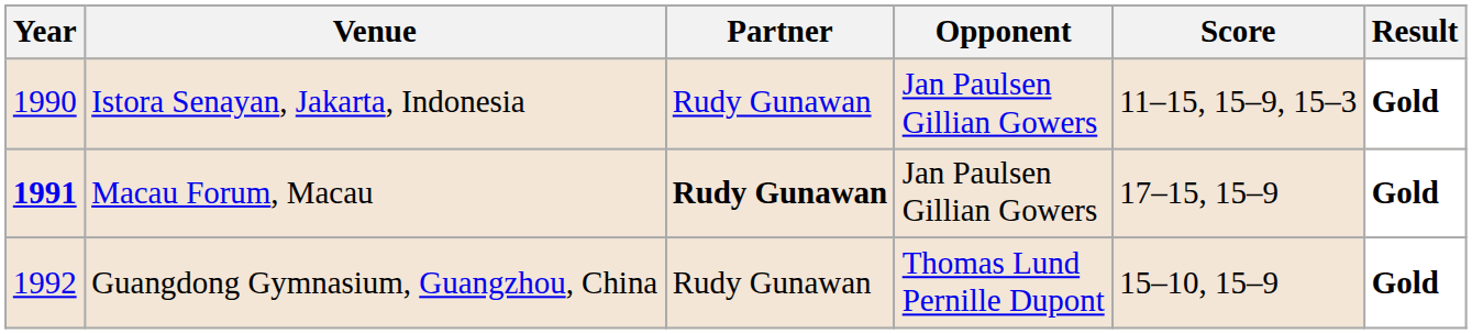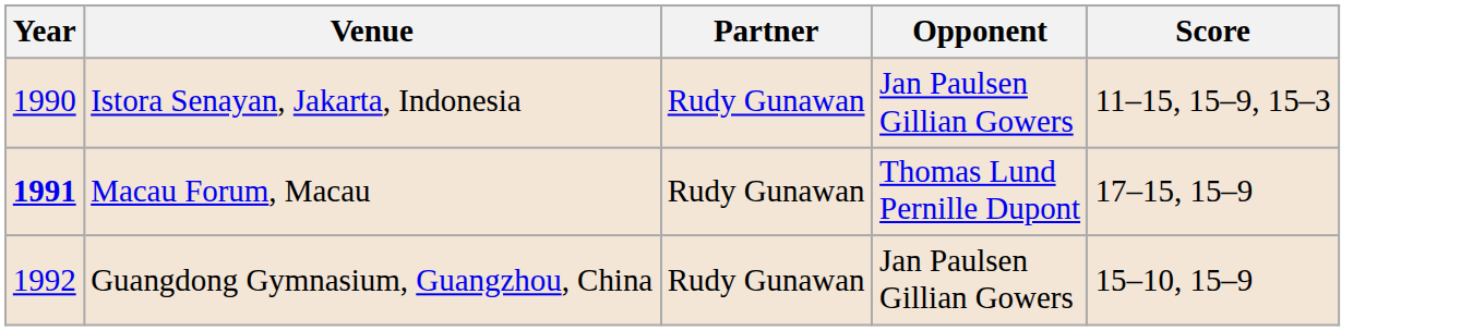- column: Result | Gold | Gold | Gold
Macau Forum, Macau | Partner: bold -> normal
Macau Forum, Macau | Opponent: Jan Paulsen Gillian Gowers -> Thomas Lund Pernille Dupont
Guangdong Gymnasium, Guangzhou, China | Opponent: Thomas Lund Pernille Dupont -> Jan Paulsen Gillian Gowers
